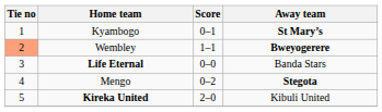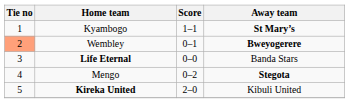Kyambogo | Score: 0–1 -> 1–1
Wembley | Score: 1–1 -> 0–1
